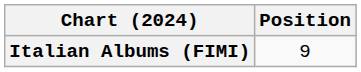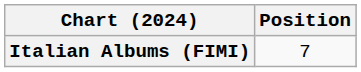Italian Albums (FIMI) | Position: 9 -> 7
